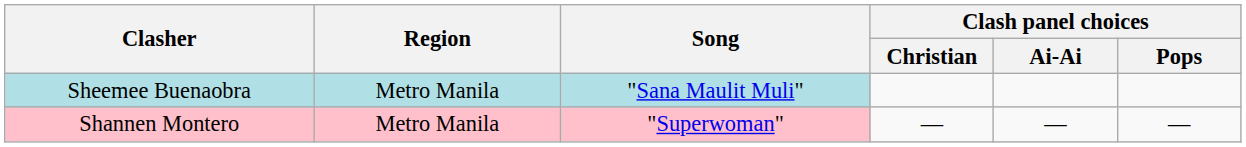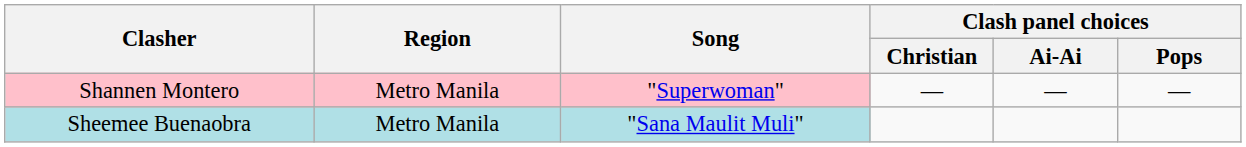rows swapped: Shannen Montero <-> Sheemee Buenaobra
